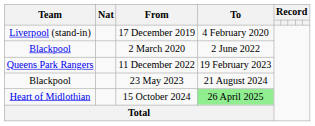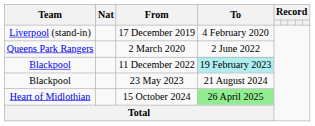2 March 2020 | Team: Blackpool -> Queens Park Rangers
11 December 2022 | Team: Queens Park Rangers -> Blackpool
11 December 2022 | To: no background -> paleturquoise background
